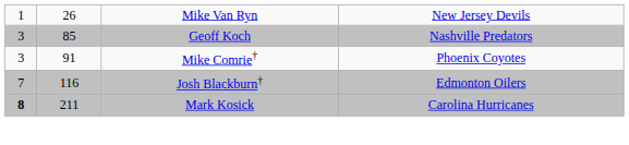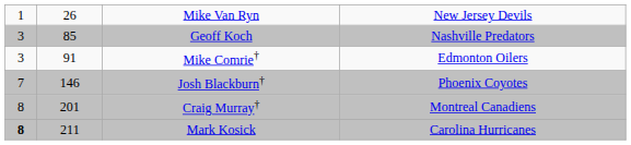Mike Comrie† | column 4: Phoenix Coyotes -> Edmonton Oilers
Josh Blackburn† | column 2: 116 -> 146
Josh Blackburn† | column 4: Edmonton Oilers -> Phoenix Coyotes
+ row: 8 | 201 | Craig Murray† | Montreal Canadiens
